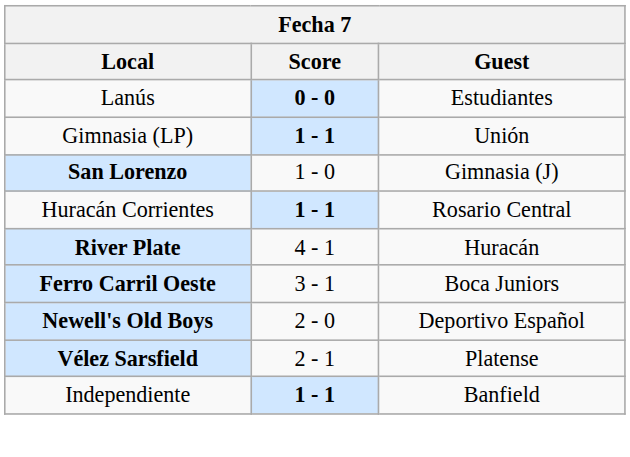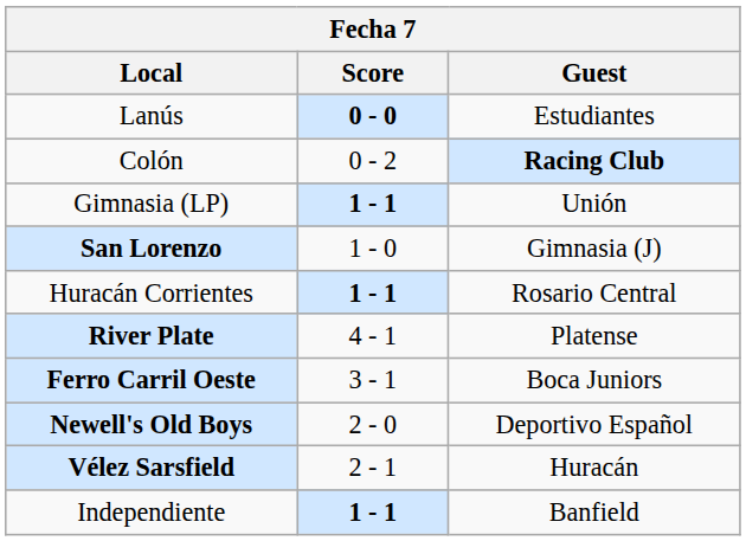+ row: Colón | 0 - 2 | Racing Club
River Plate | Guest: Huracán -> Platense
Vélez Sarsfield | Guest: Platense -> Huracán
